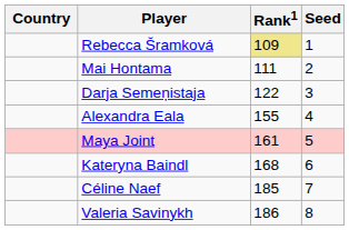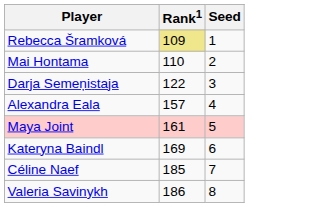- column: Country
Mai Hontama | Rank1: 111 -> 110
Alexandra Eala | Rank1: 155 -> 157
Kateryna Baindl | Rank1: 168 -> 169
